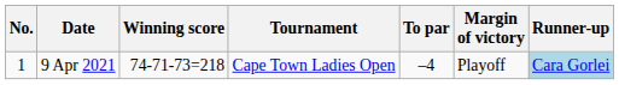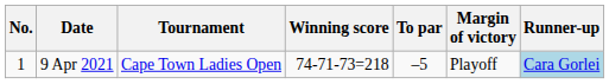columns swapped: Tournament <-> Winning score
9 Apr 2021 | To par: –4 -> –5
